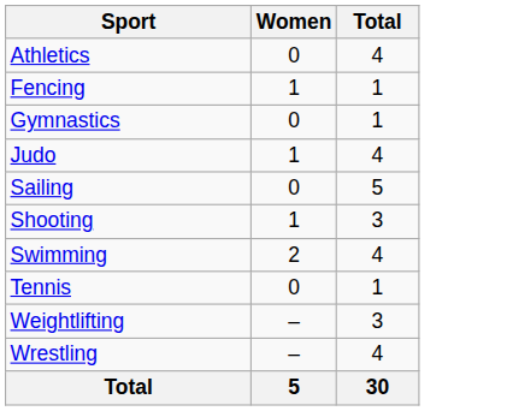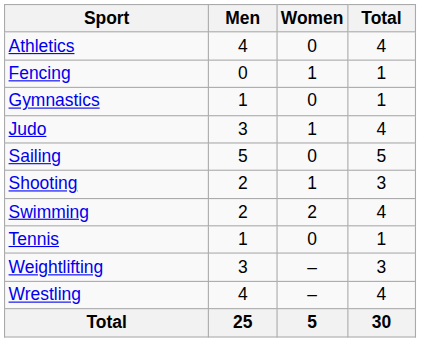+ column: Men | 4 | 0 | 1 | 3 | 5 | 2 | 2 | 1 | 3 | 4 | 25
